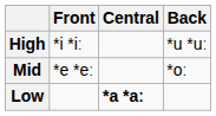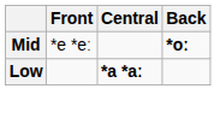- row: High | *i *iː | *u *uː
Mid | Back: normal -> bold
